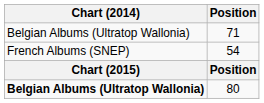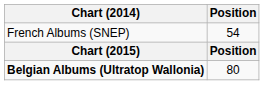- row: Belgian Albums (Ultratop Wallonia) | 71
